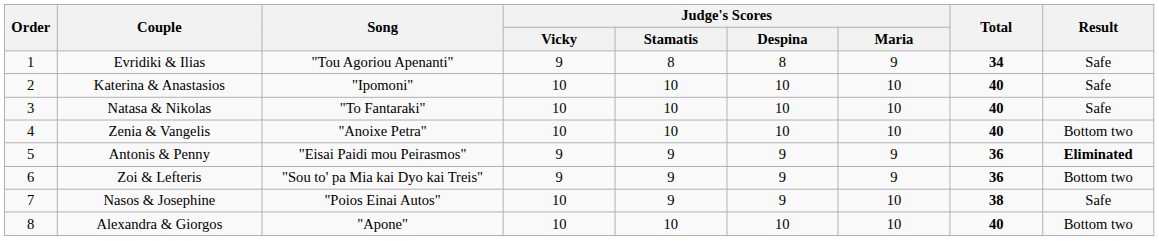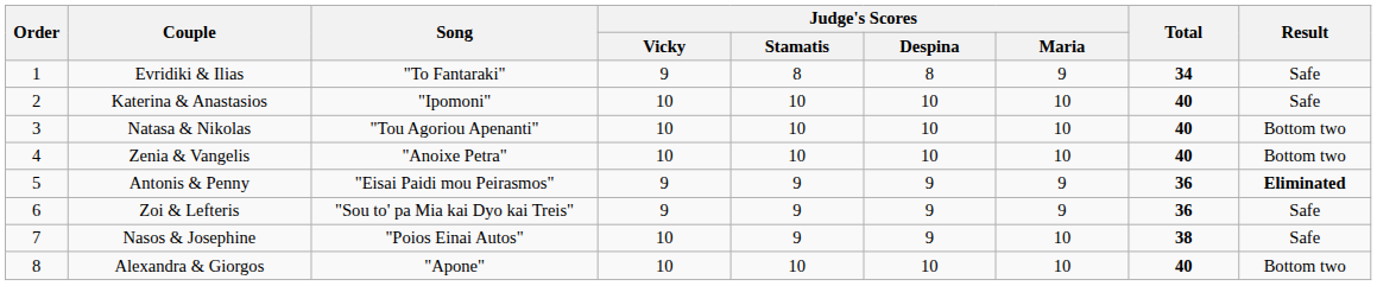Evridiki & Ilias | Song: "Tou Agoriou Apenanti" -> "To Fantaraki"
Natasa & Nikolas | Song: "To Fantaraki" -> "Tou Agoriou Apenanti"
Natasa & Nikolas | Result: Safe -> Bottom two
Zoi & Lefteris | Result: Bottom two -> Safe
